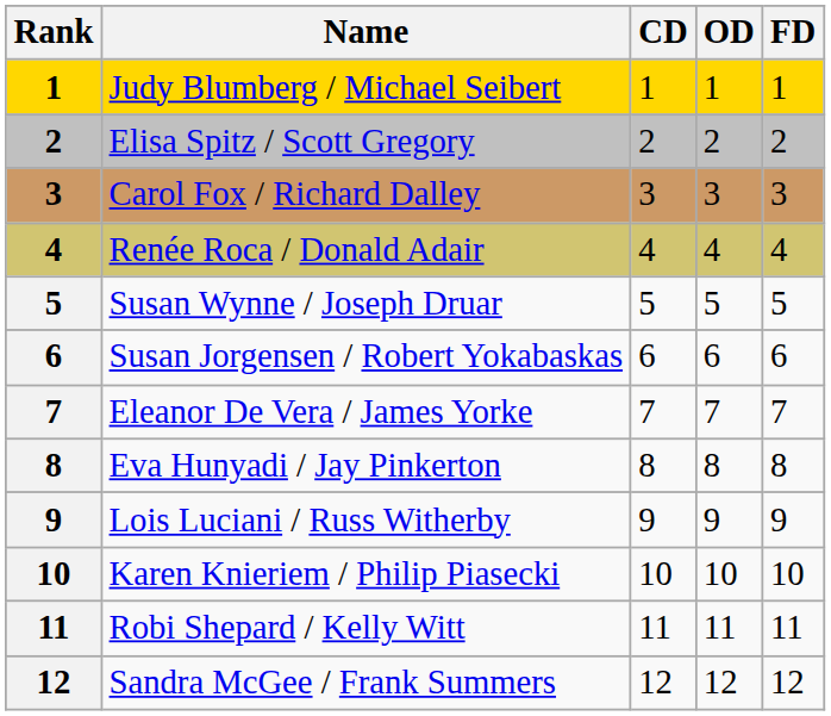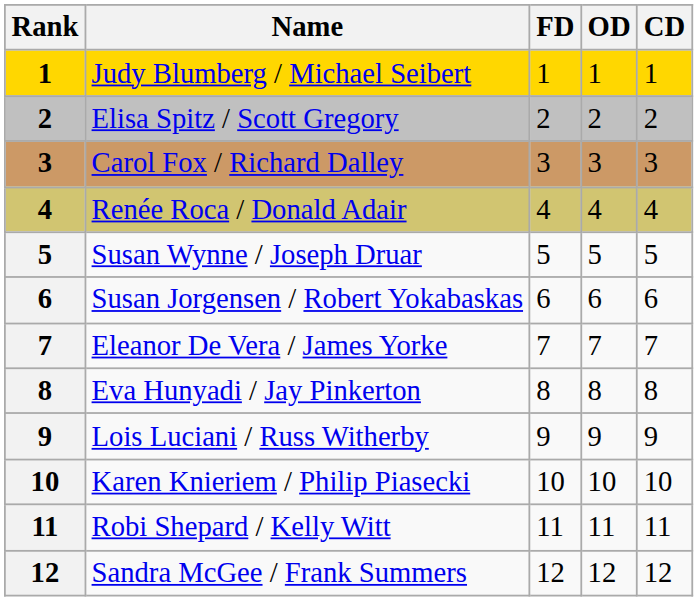columns swapped: CD <-> FD
